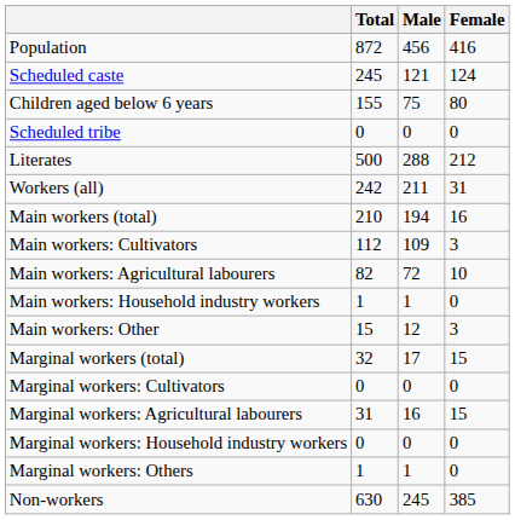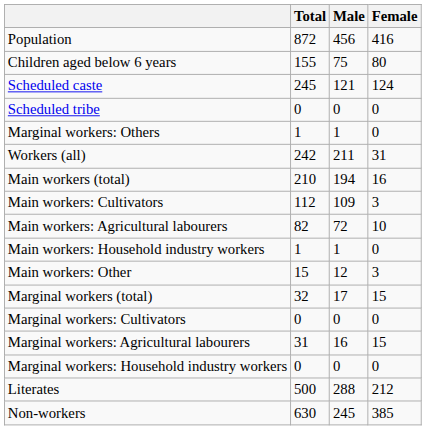rows swapped: Children aged below 6 years <-> Scheduled caste
rows swapped: Literates <-> Marginal workers: Others
